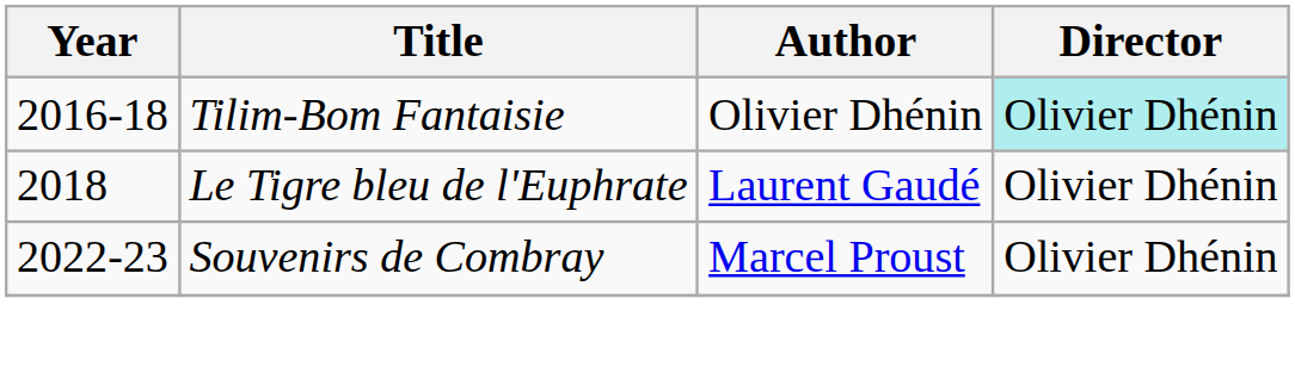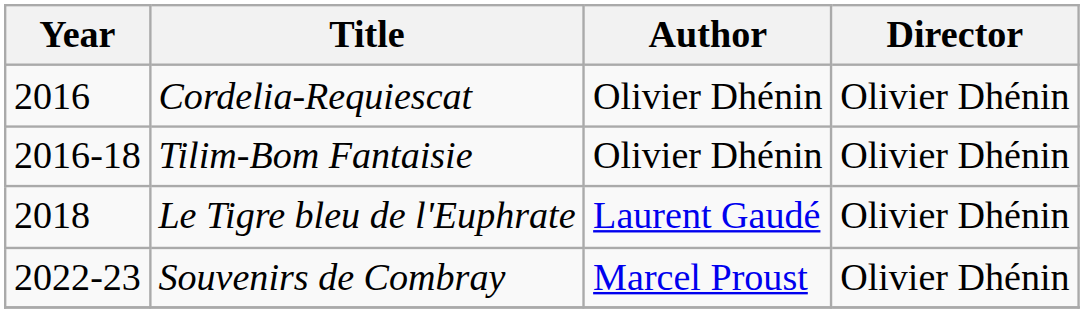+ row: 2016 | Cordelia-Requiescat | Olivier Dhénin | Olivier Dhénin
Tilim-Bom Fantaisie | Director: paleturquoise background -> no background
